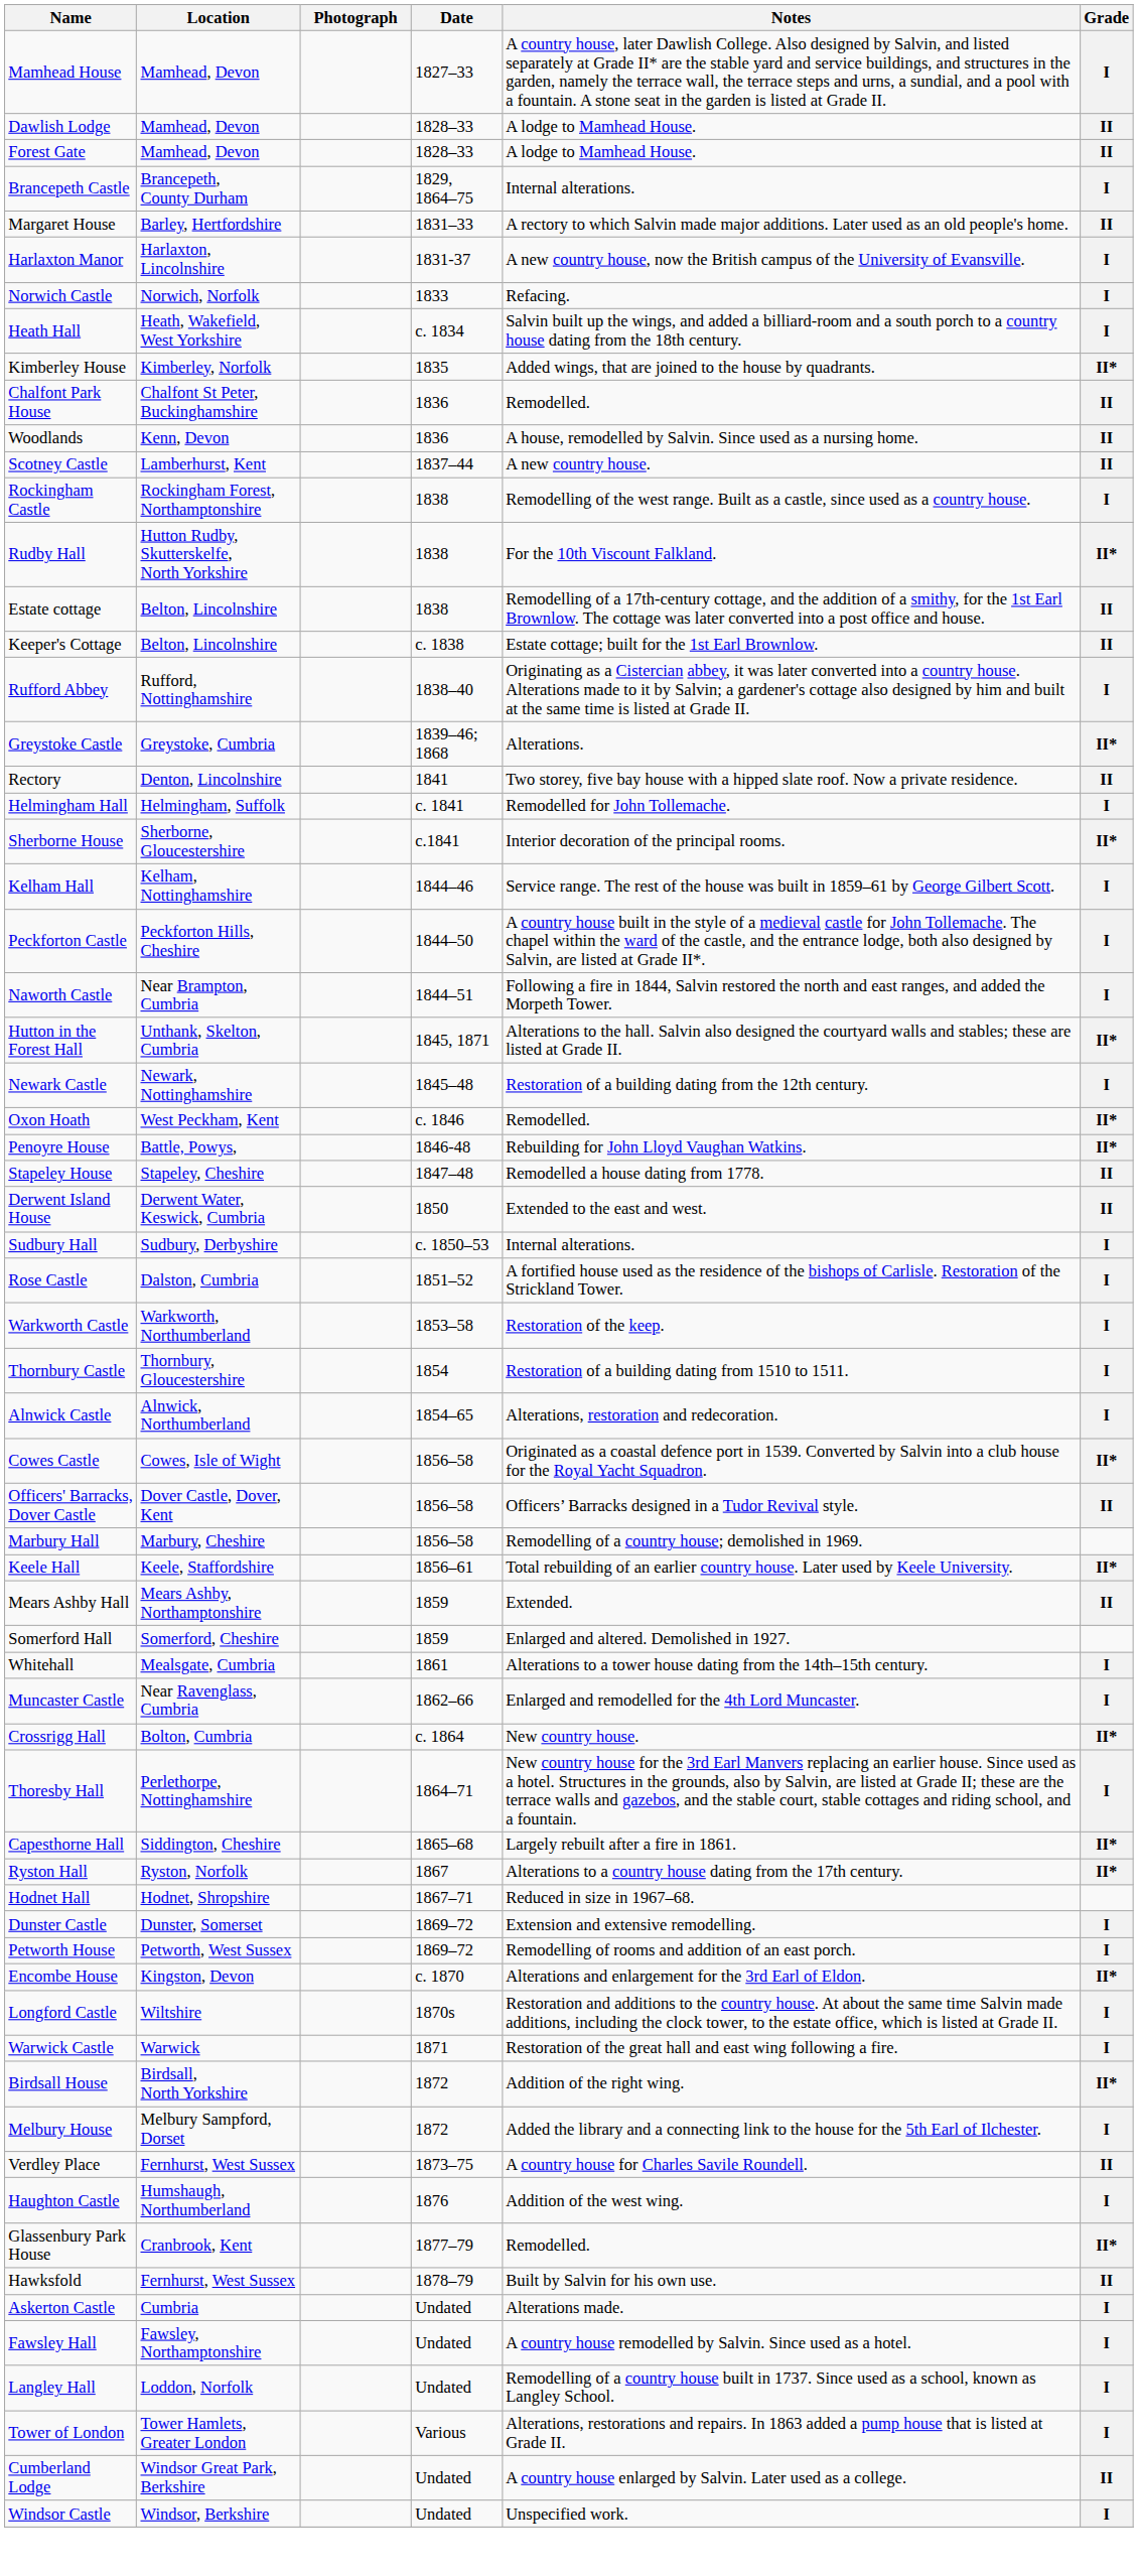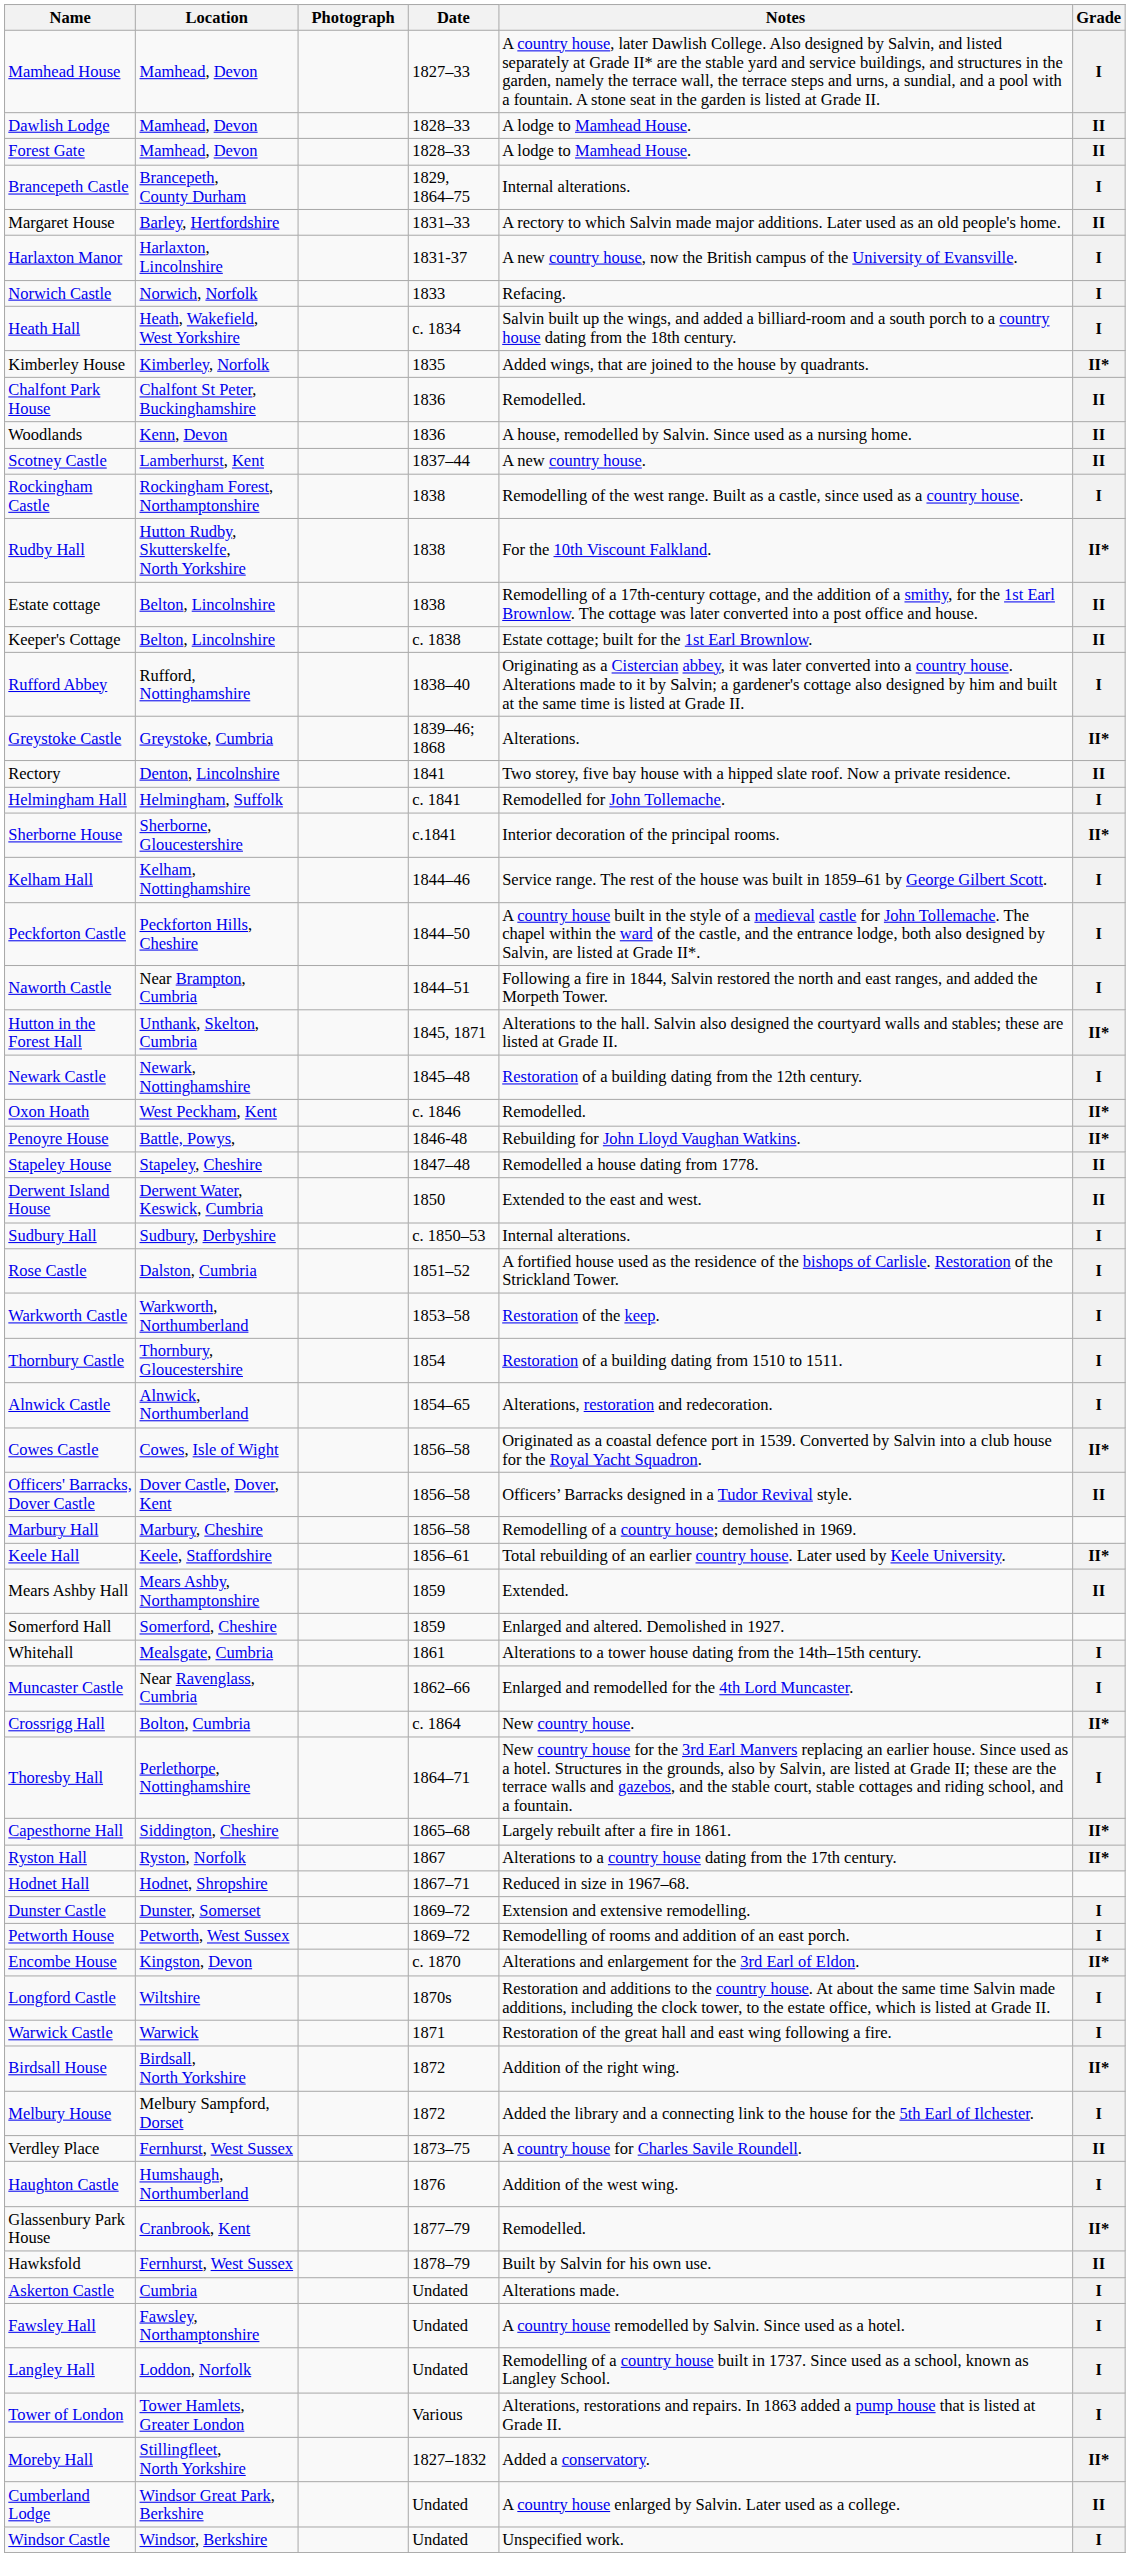+ row: Moreby Hall | Stillingfleet, North Yorkshire | 1827–1832 | Added a conservatory. | II*
